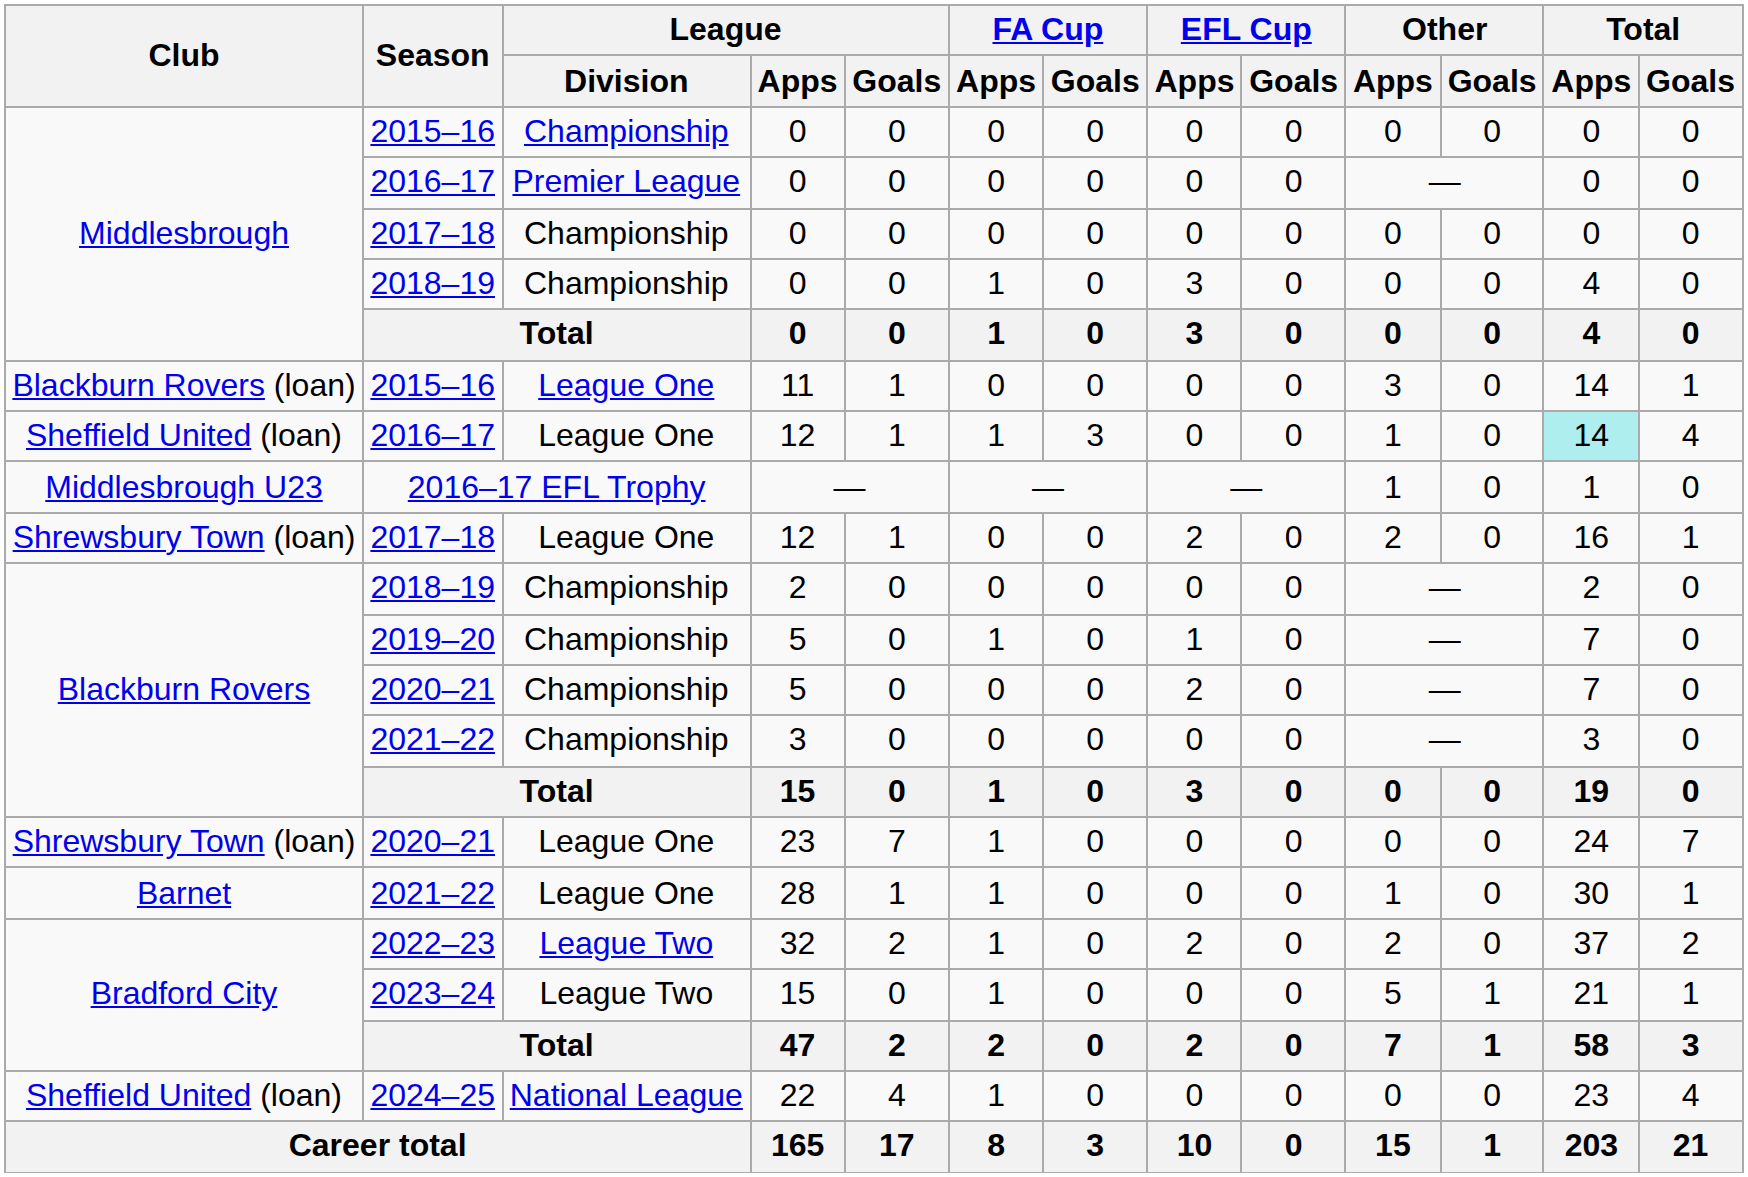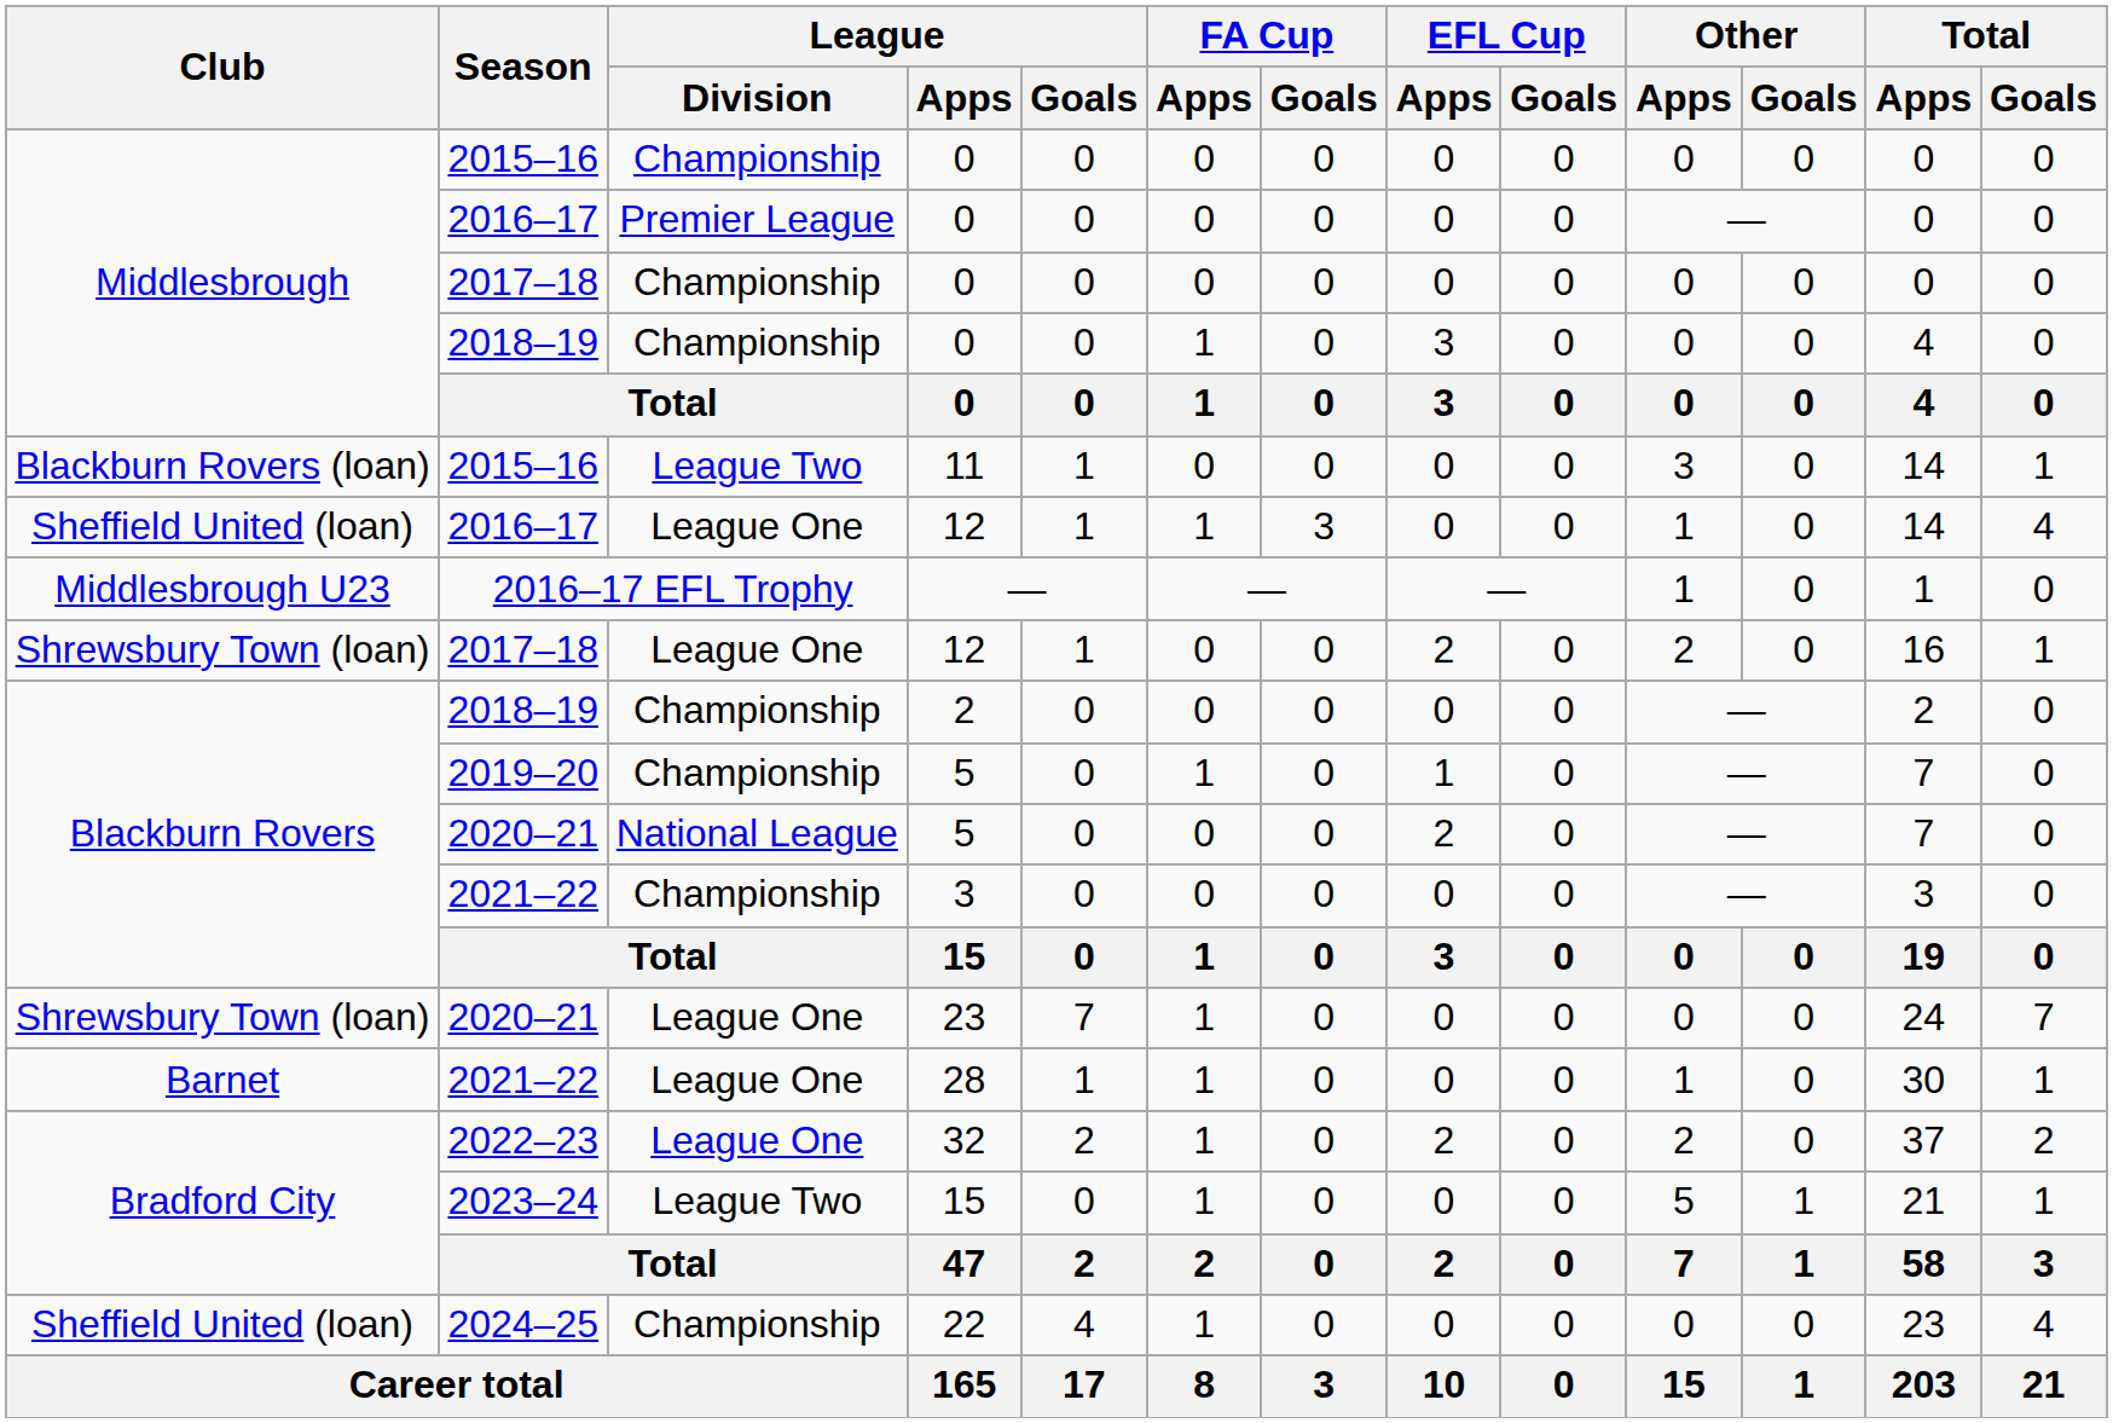11 | League / Division: League One -> League Two
2016–17 / 12 | Total / Apps: paleturquoise background -> no background
2020–21 / 5 | League / Division: Championship -> National League
32 | League / Division: League Two -> League One
22 | League / Division: National League -> Championship
